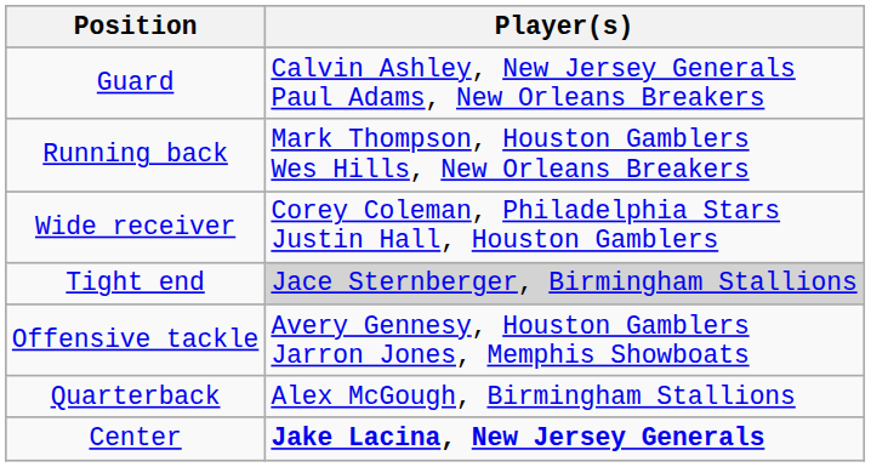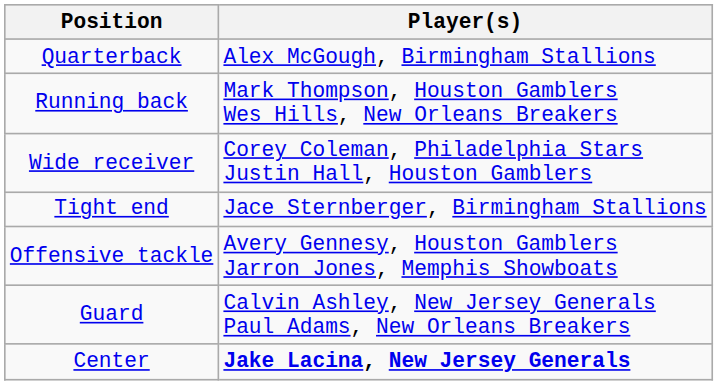rows swapped: Quarterback <-> Guard
Tight end | Player(s): lightgrey background -> no background
